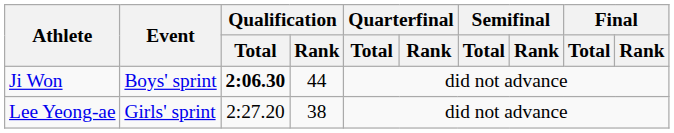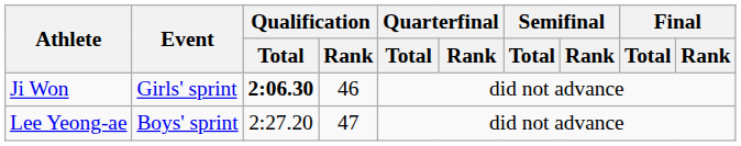Ji Won | Event: Boys' sprint -> Girls' sprint
Ji Won | Qualification / Rank: 44 -> 46
Lee Yeong-ae | Event: Girls' sprint -> Boys' sprint
Lee Yeong-ae | Qualification / Rank: 38 -> 47
